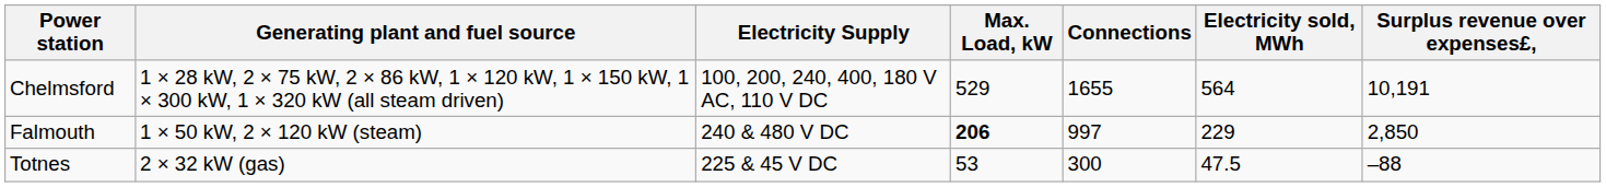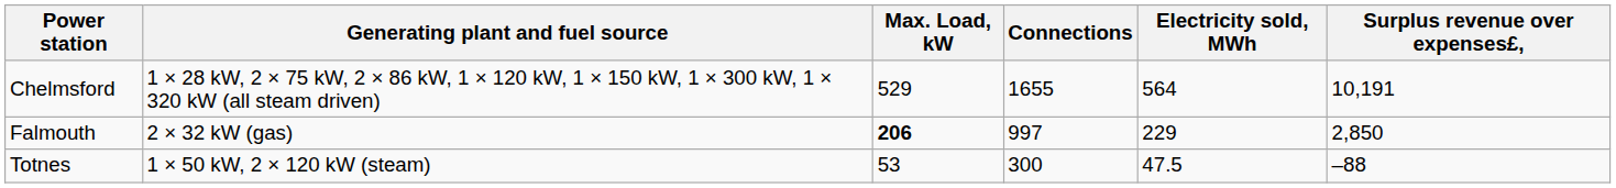- column: Electricity Supply | 100, 200, 240, 400, 180 V AC, 110 V DC | 240 & 480 V DC | 225 & 45 V DC
Falmouth | Generating plant and fuel source: 1 × 50 kW, 2 × 120 kW (steam) -> 2 × 32 kW (gas)
Totnes | Generating plant and fuel source: 2 × 32 kW (gas) -> 1 × 50 kW, 2 × 120 kW (steam)
